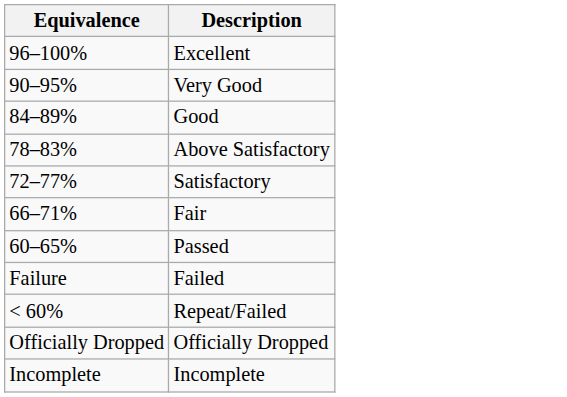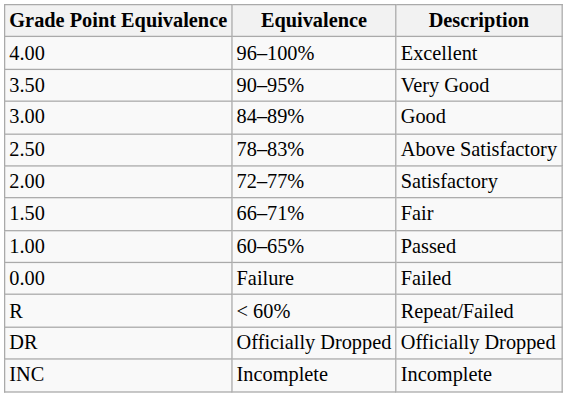+ column: Grade Point Equivalence | 4.00 | 3.50 | 3.00 | 2.50 | 2.00 | 1.50 | 1.00 | 0.00 | R | DR | INC
